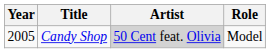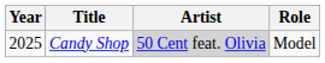Candy Shop | Year: 2005 -> 2025
